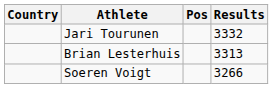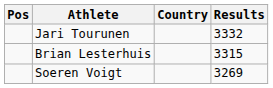columns swapped: Pos <-> Country
Brian Lesterhuis | Results: 3313 -> 3315
Soeren Voigt | Results: 3266 -> 3269
